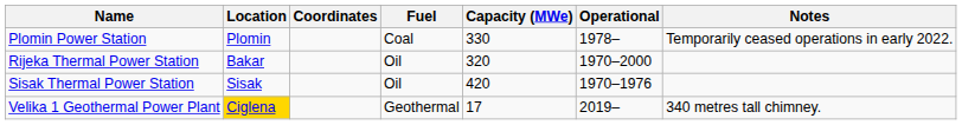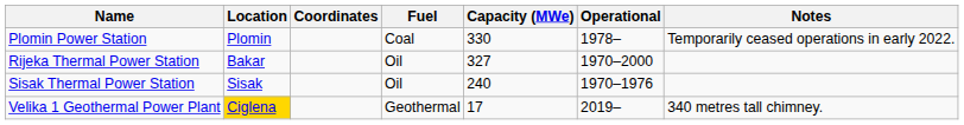Rijeka Thermal Power Station | Capacity (MWe): 320 -> 327
Sisak Thermal Power Station | Capacity (MWe): 420 -> 240
